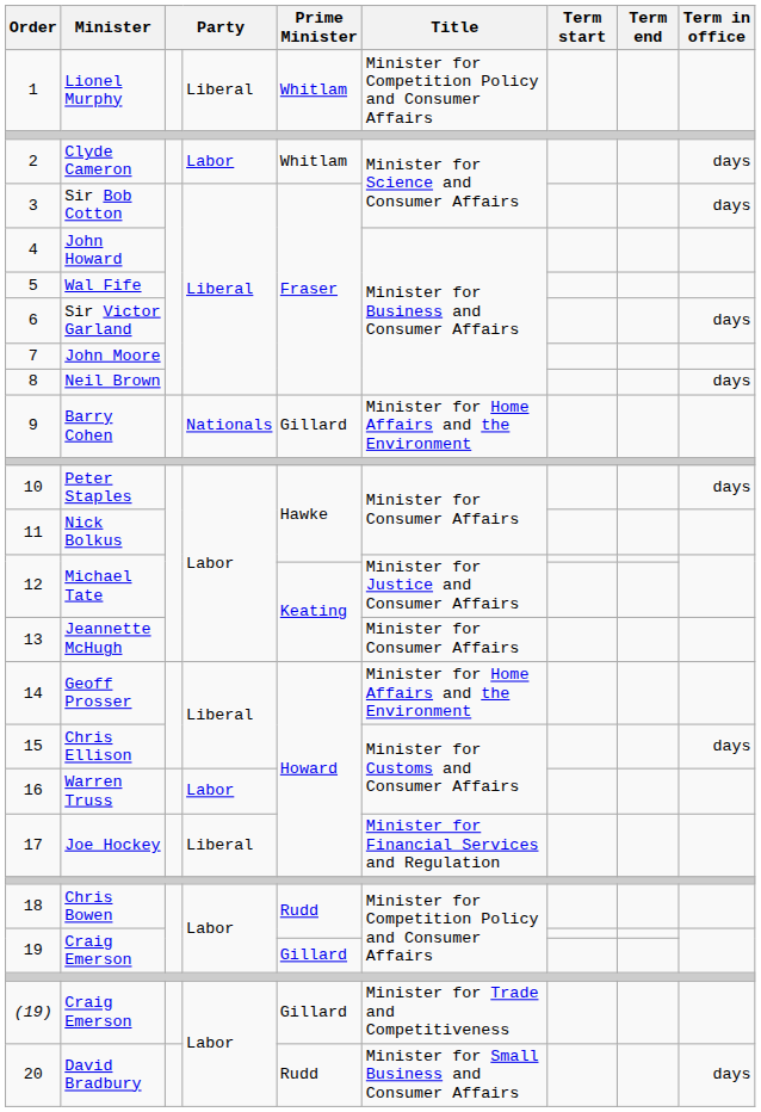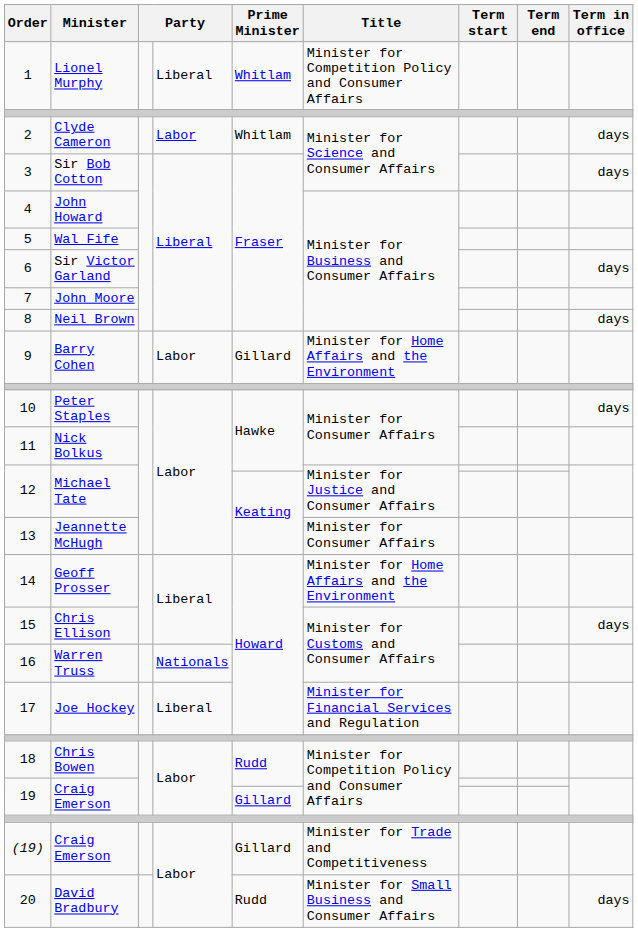9 | column 4: Nationals -> Labor
16 | column 4: Labor -> Nationals
